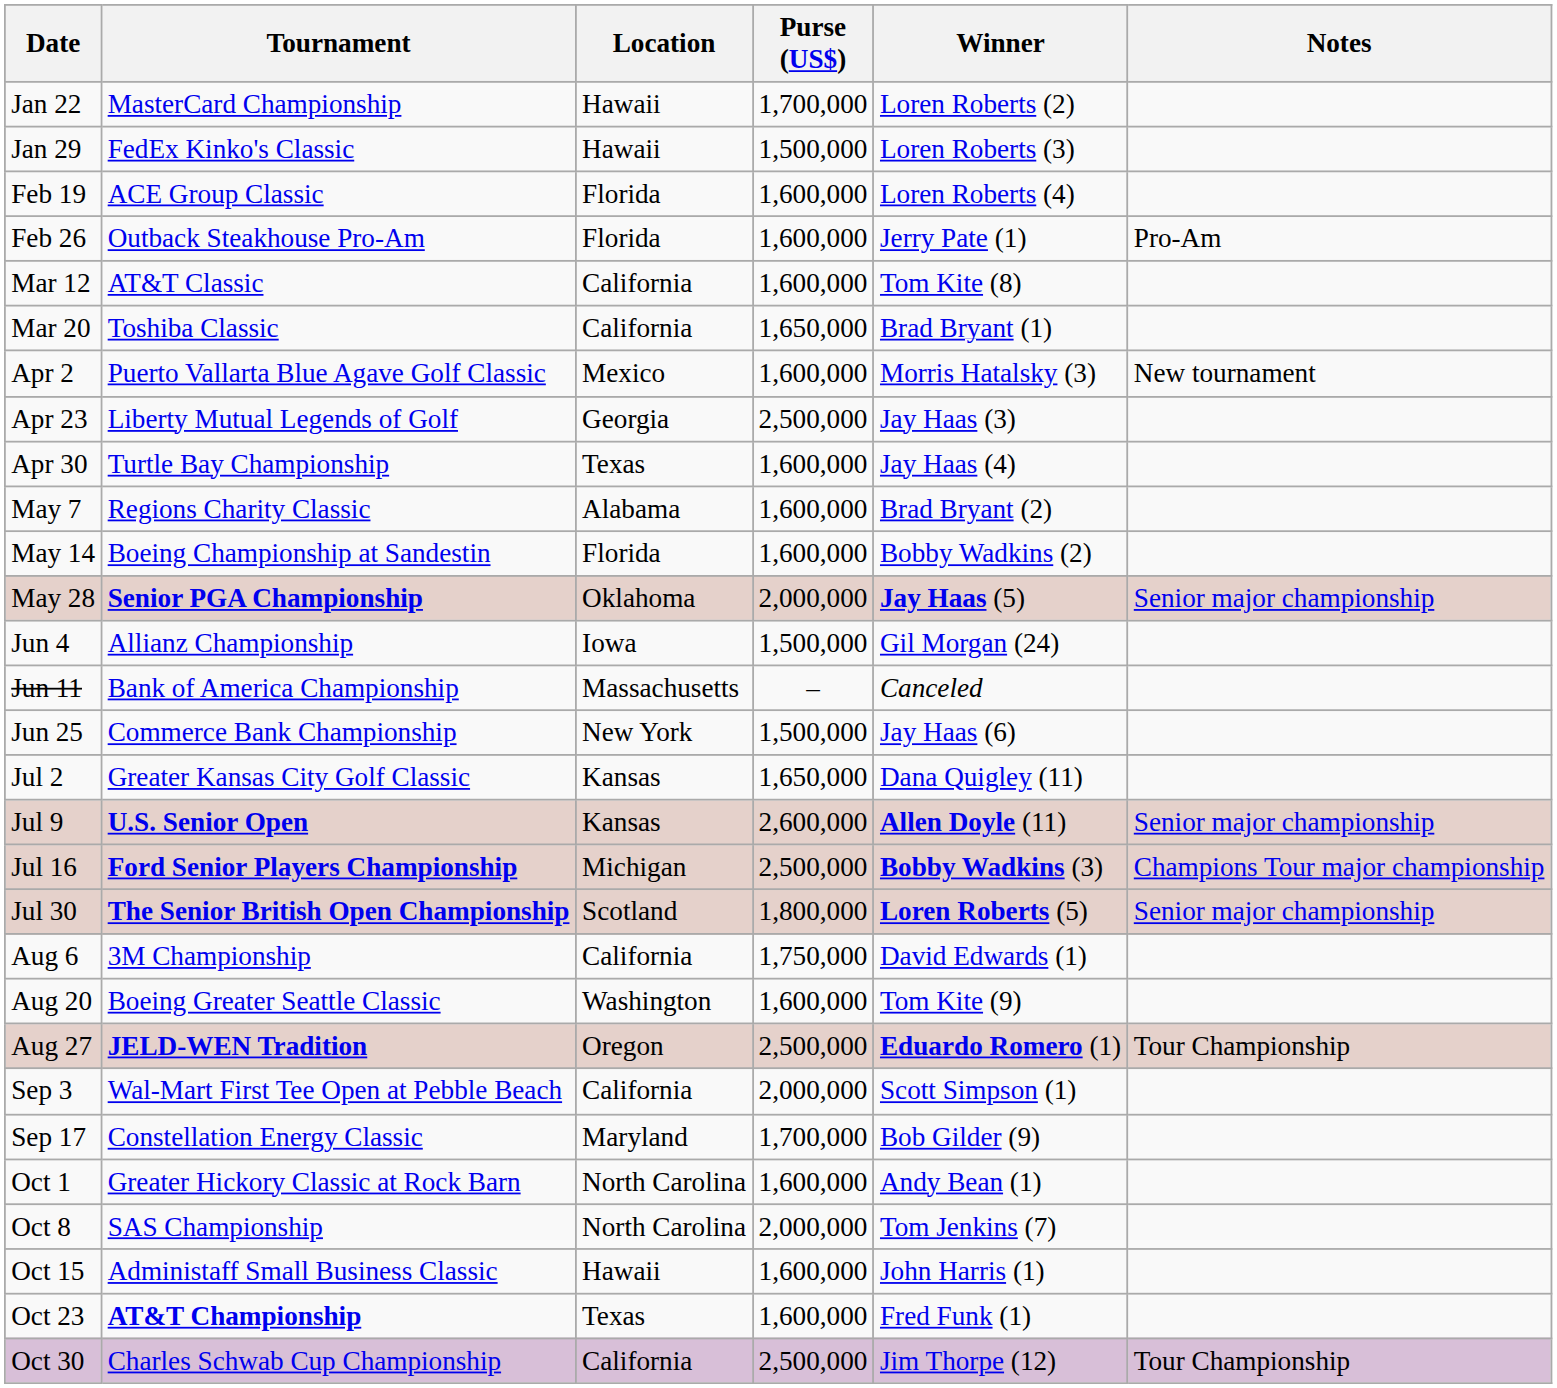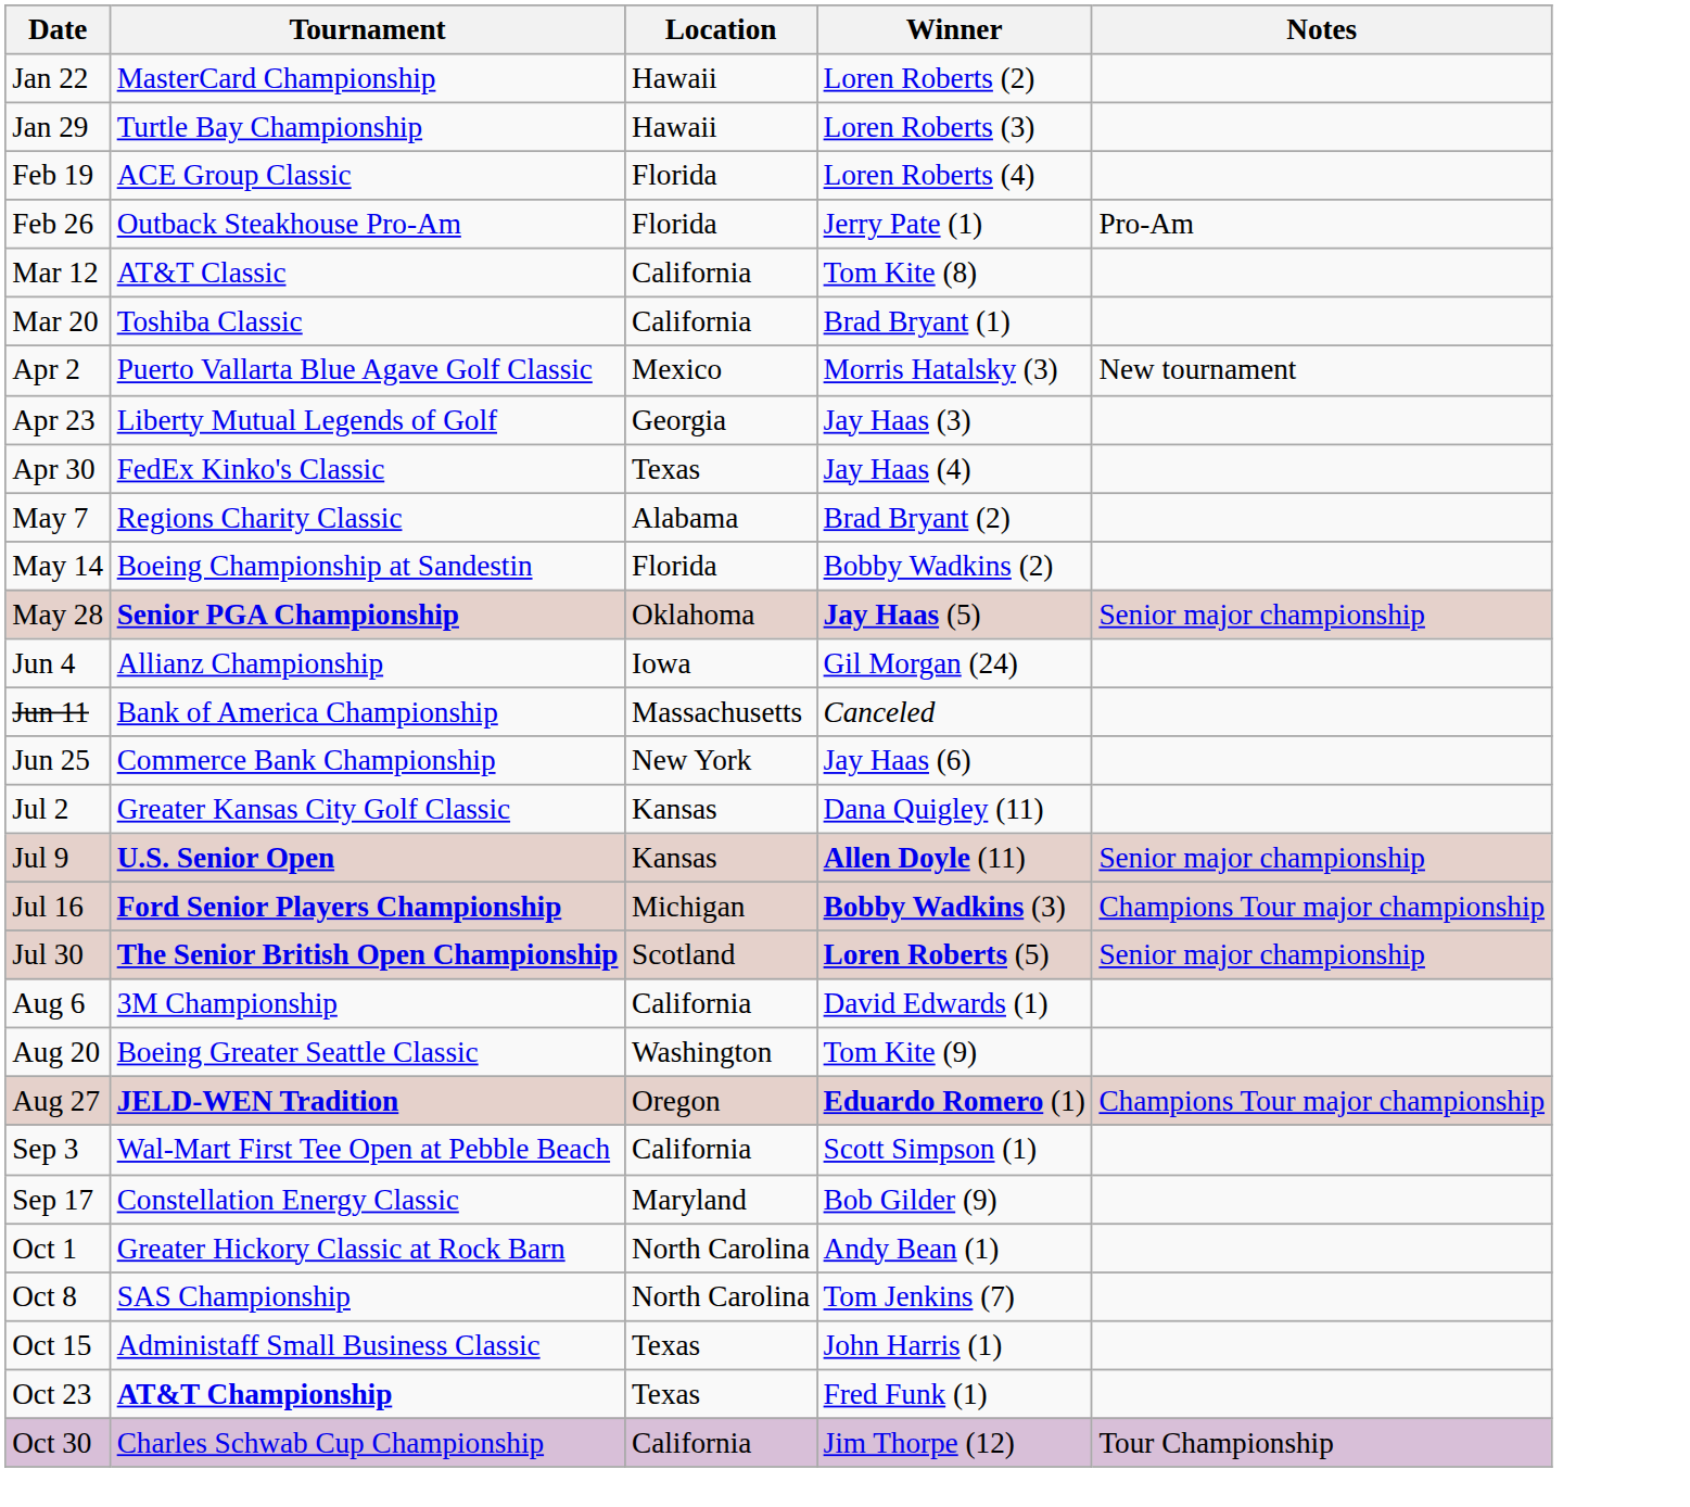- column: Purse (US$) | 1,700,000 | 1,500,000 | 1,600,000 | 1,600,000 | 1,600,000 | 1,650,000 | 1,600,000 | 2,500,000 | 1,600,000 | 1,600,000 | 1,600,000 | 2,000,000 | 1,500,000 | – | 1,500,000 | 1,650,000 | 2,600,000 | 2,500,000 | 1,800,000 | 1,750,000 | 1,600,000 | 2,500,000 | 2,000,000 | 1,700,000 | 1,600,000 | 2,000,000 | 1,600,000 | 1,600,000 | 2,500,000
Jan 29 | Tournament: FedEx Kinko's Classic -> Turtle Bay Championship
Apr 30 | Tournament: Turtle Bay Championship -> FedEx Kinko's Classic
Aug 27 | Notes: Tour Championship -> Champions Tour major championship
Oct 15 | Location: Hawaii -> Texas
